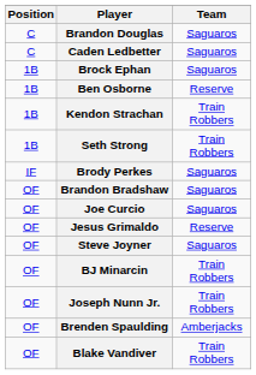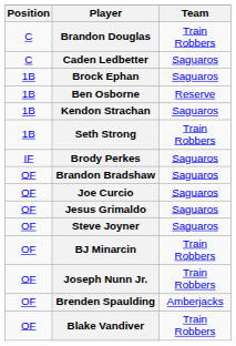Brandon Douglas | Team: Saguaros -> Train Robbers
Kendon Strachan | Team: Train Robbers -> Saguaros
Jesus Grimaldo | Team: Reserve -> Saguaros
